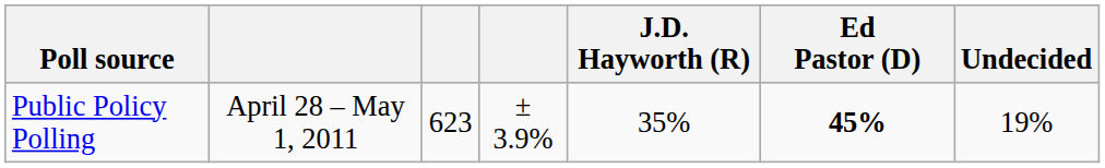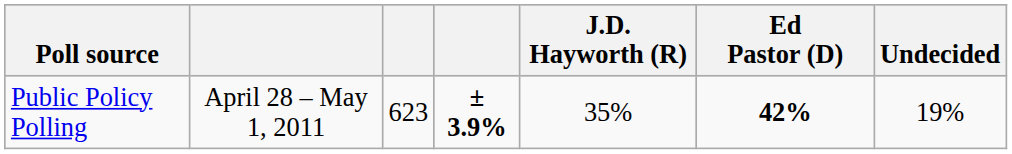Public Policy Polling | column 4: normal -> bold
Public Policy Polling | Ed Pastor (D): 45% -> 42%
